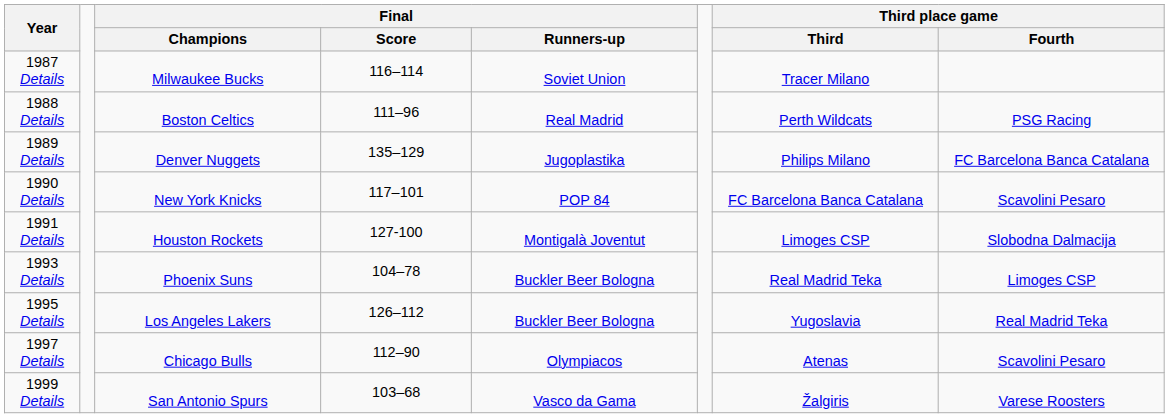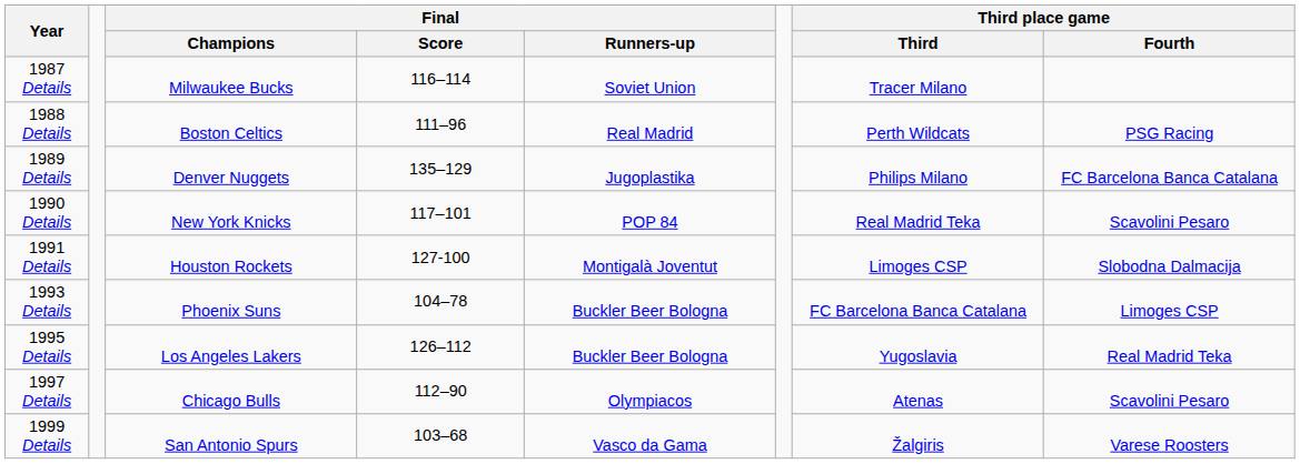1990 Details | Third place game / Third: FC Barcelona Banca Catalana -> Real Madrid Teka
1993 Details | Third place game / Third: Real Madrid Teka -> FC Barcelona Banca Catalana
